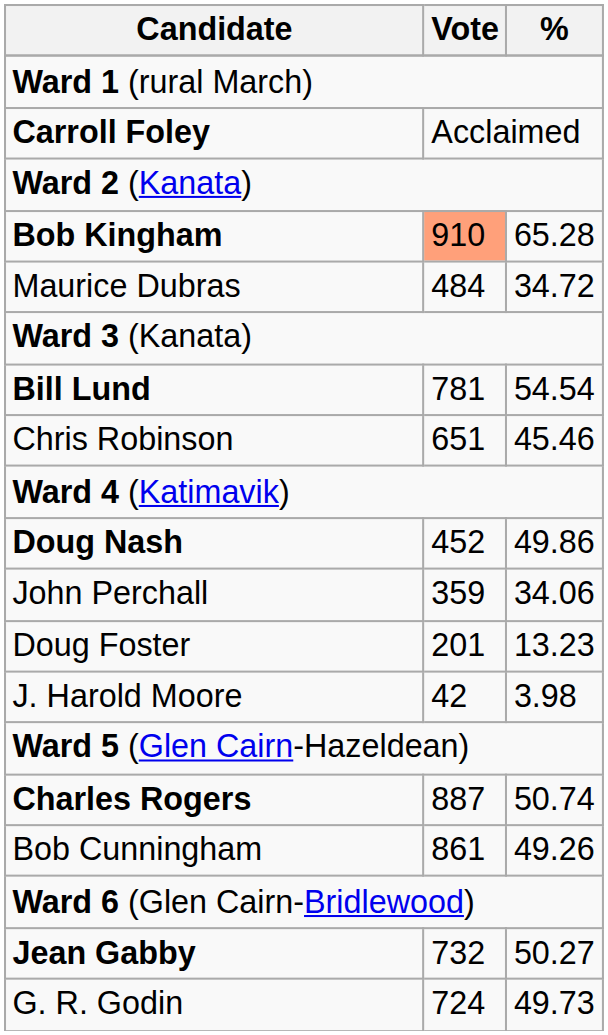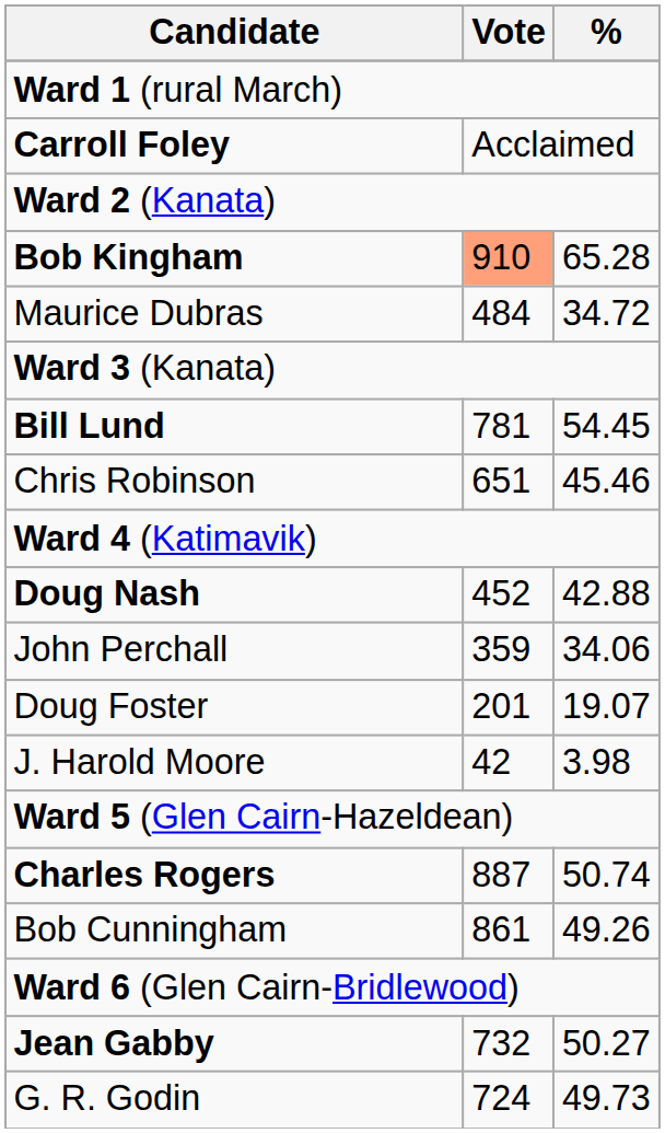Bill Lund | %: 54.54 -> 54.45
Doug Nash | %: 49.86 -> 42.88
Doug Foster | %: 13.23 -> 19.07
